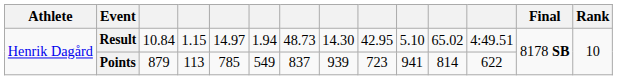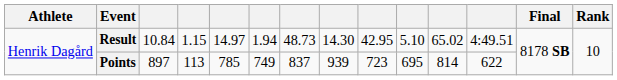Points | column 3: 879 -> 897
Points | column 6: 549 -> 749
Points | column 10: 941 -> 695
